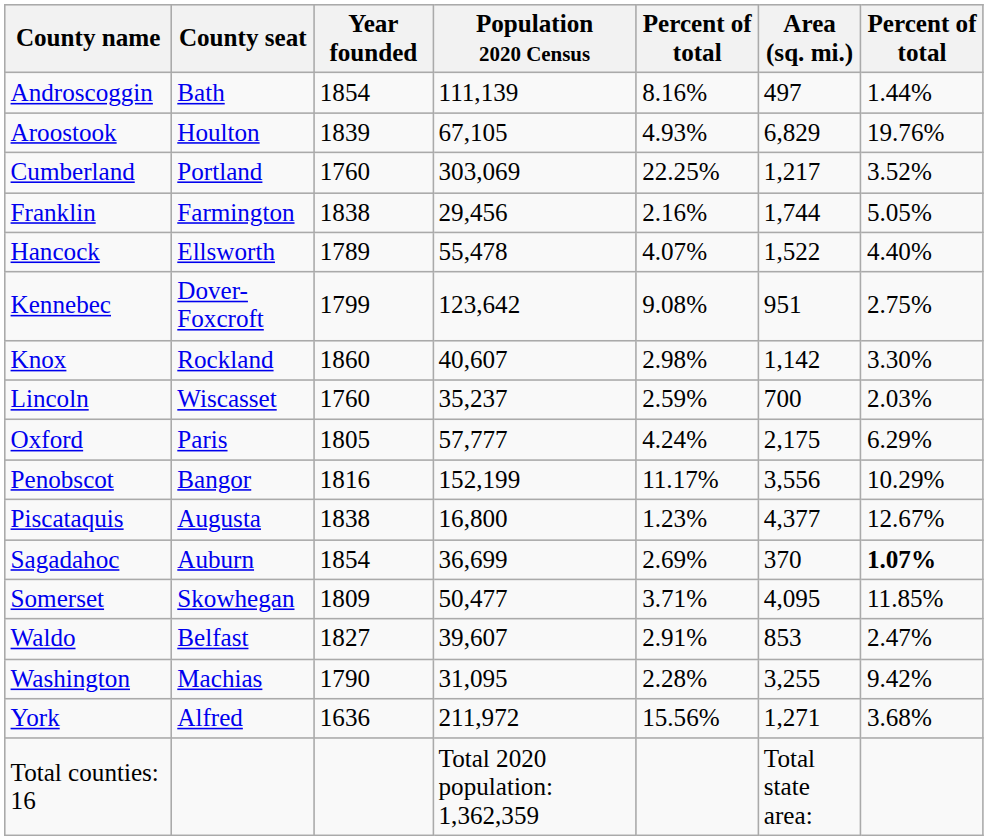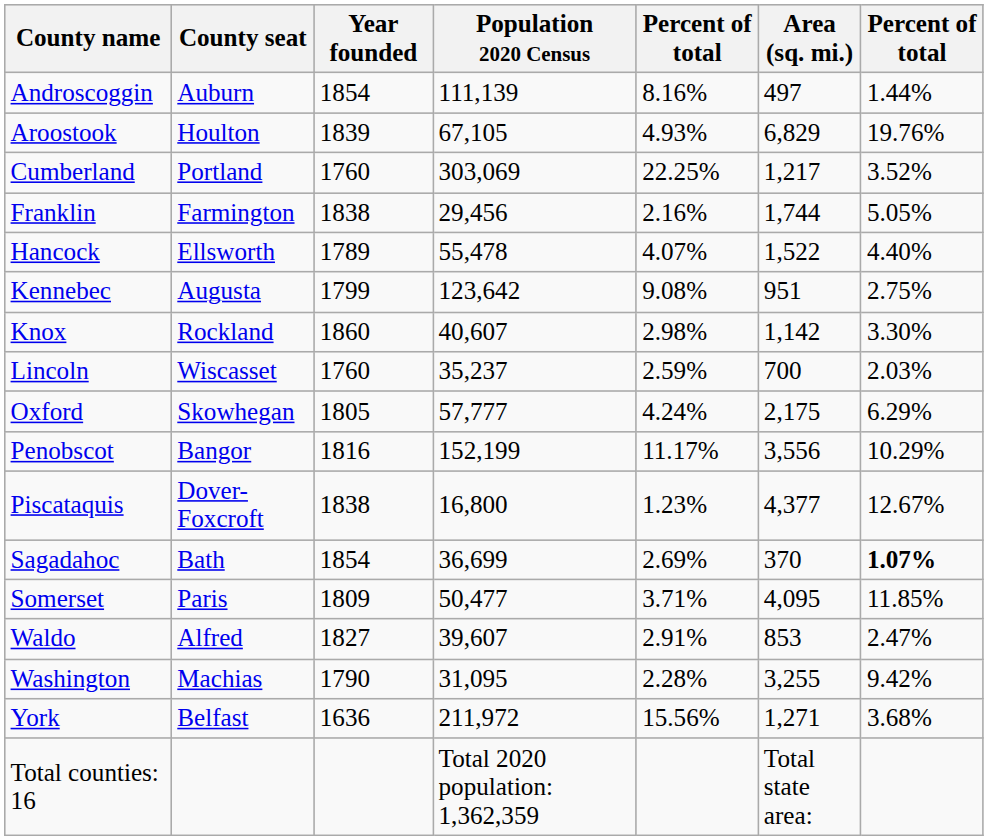Androscoggin | County seat: Bath -> Auburn
Kennebec | County seat: Dover-Foxcroft -> Augusta
Oxford | County seat: Paris -> Skowhegan
Piscataquis | County seat: Augusta -> Dover-Foxcroft
Sagadahoc | County seat: Auburn -> Bath
Somerset | County seat: Skowhegan -> Paris
Waldo | County seat: Belfast -> Alfred
York | County seat: Alfred -> Belfast
